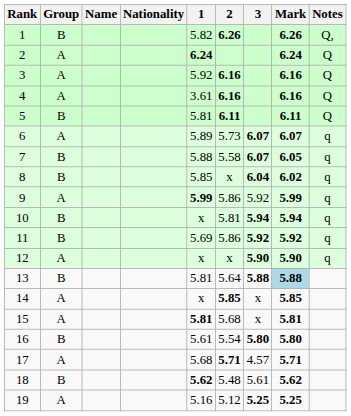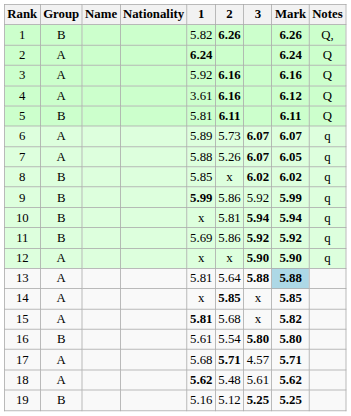4 | Mark: 6.16 -> 6.12
7 | Group: B -> A
7 | 2: 5.58 -> 5.26
8 | 3: 6.04 -> 6.02
9 | Group: A -> B
13 | Group: B -> A
15 | Mark: 5.81 -> 5.82
18 | Group: B -> A
19 | Group: A -> B
